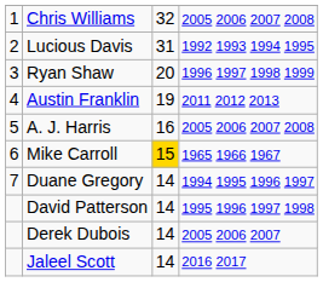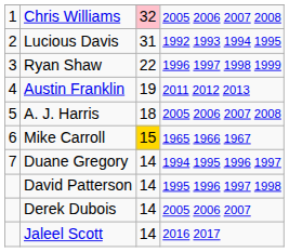Chris Williams | column 3: no background -> pink background
Ryan Shaw | column 3: 20 -> 22
A. J. Harris | column 3: 16 -> 18
